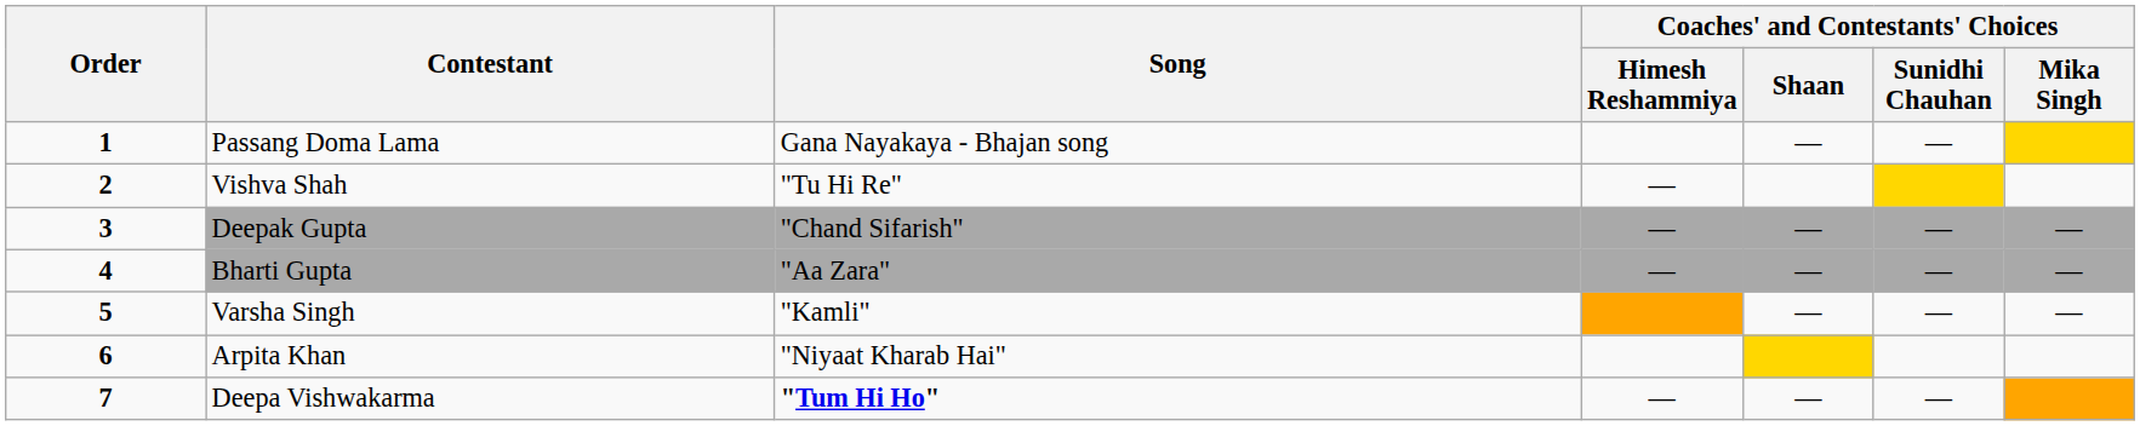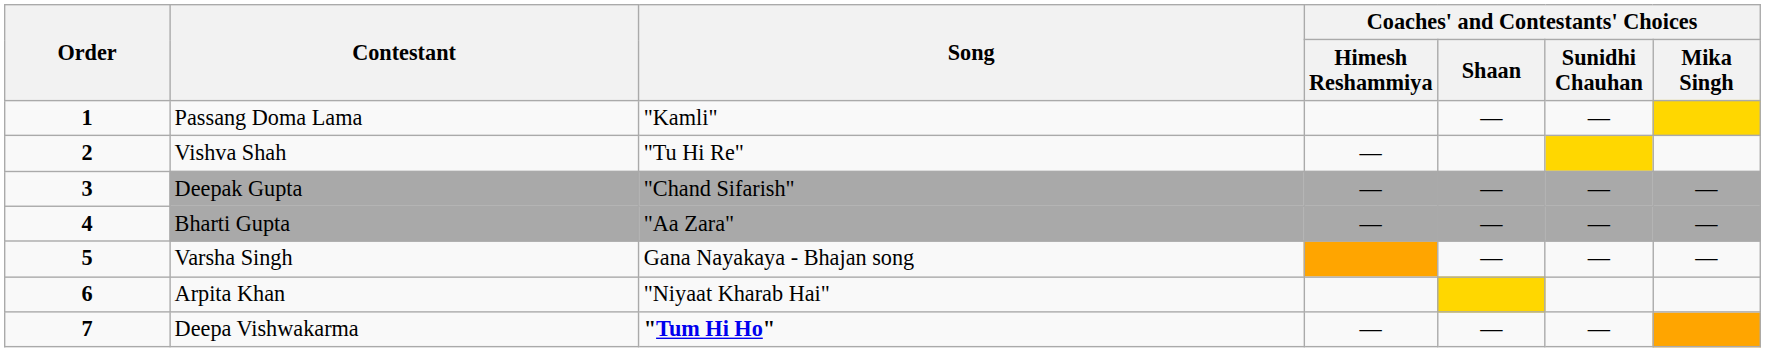Passang Doma Lama | Song: Gana Nayakaya - Bhajan song -> "Kamli"
Varsha Singh | Song: "Kamli" -> Gana Nayakaya - Bhajan song
